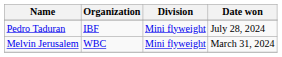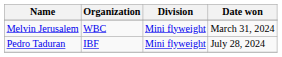rows swapped: Melvin Jerusalem <-> Pedro Taduran
